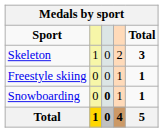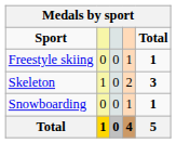rows swapped: Skeleton <-> Freestyle skiing
Snowboarding | column 3: bold -> normal
